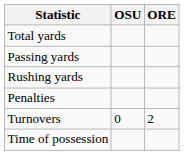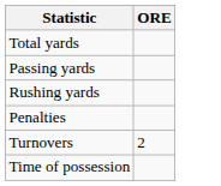- column: OSU | 0
